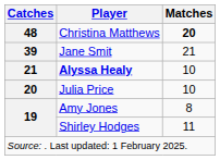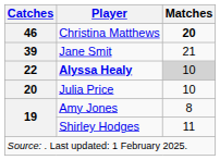Christina Matthews | Catches: 48 -> 46
Alyssa Healy | Catches: 21 -> 22
Alyssa Healy | Matches: no background -> lightgrey background
